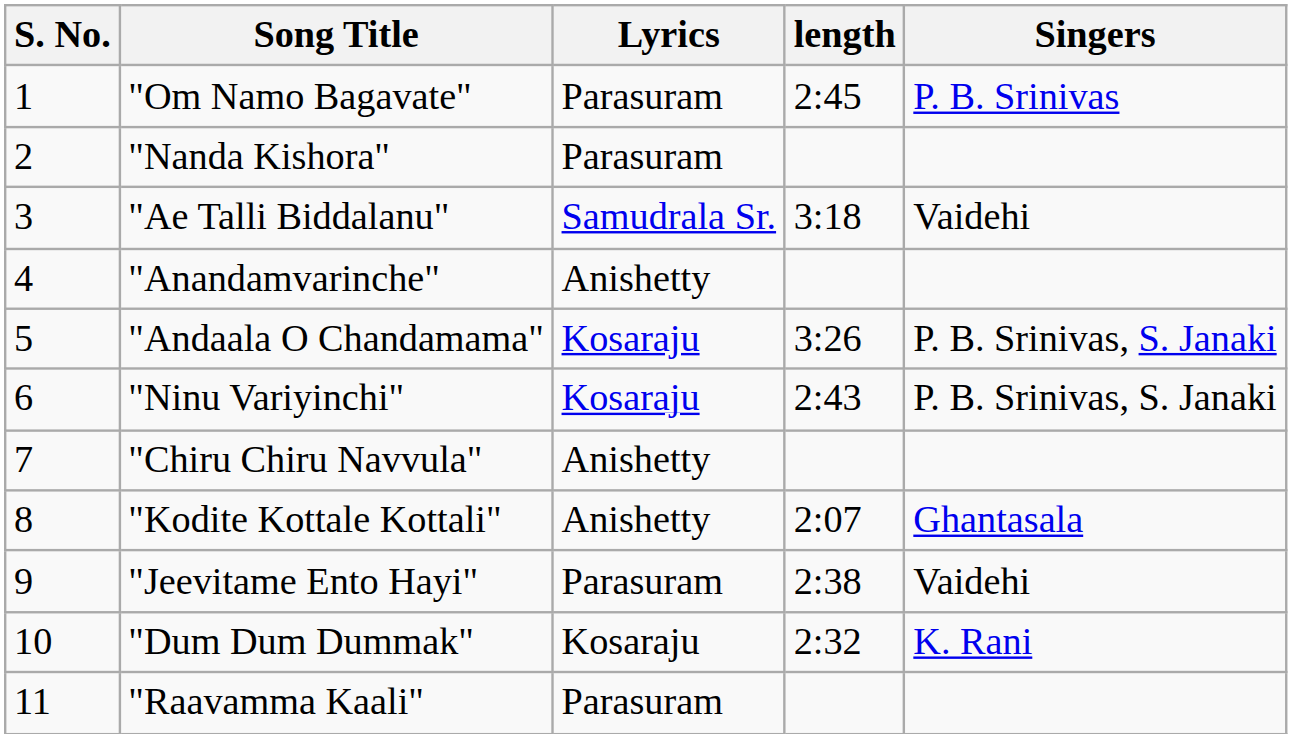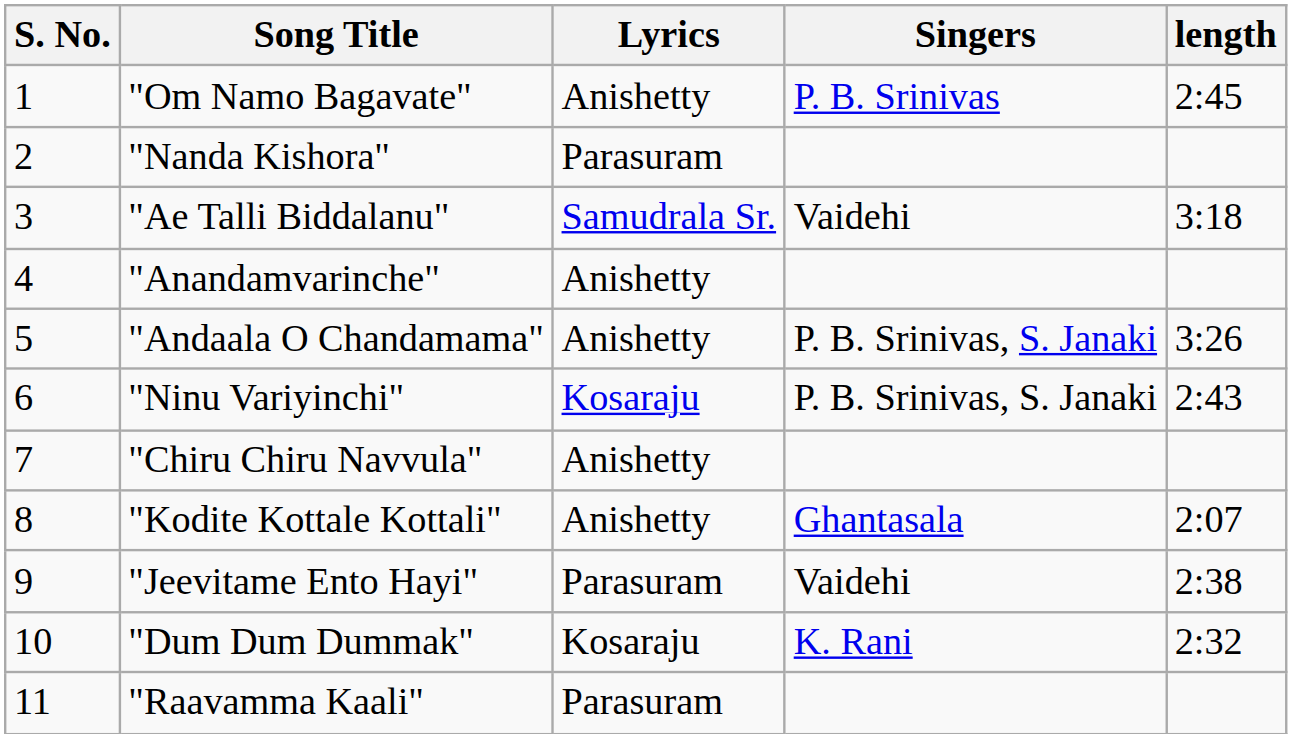columns swapped: Singers <-> length
"Om Namo Bagavate" | Lyrics: Parasuram -> Anishetty
"Andaala O Chandamama" | Lyrics: Kosaraju -> Anishetty
